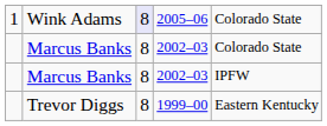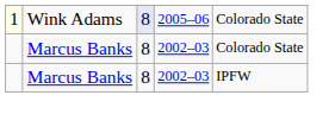Wink Adams | column 1: no background -> lightyellow background
- row: Trevor Diggs | 8 | 1999–00 | Eastern Kentucky
